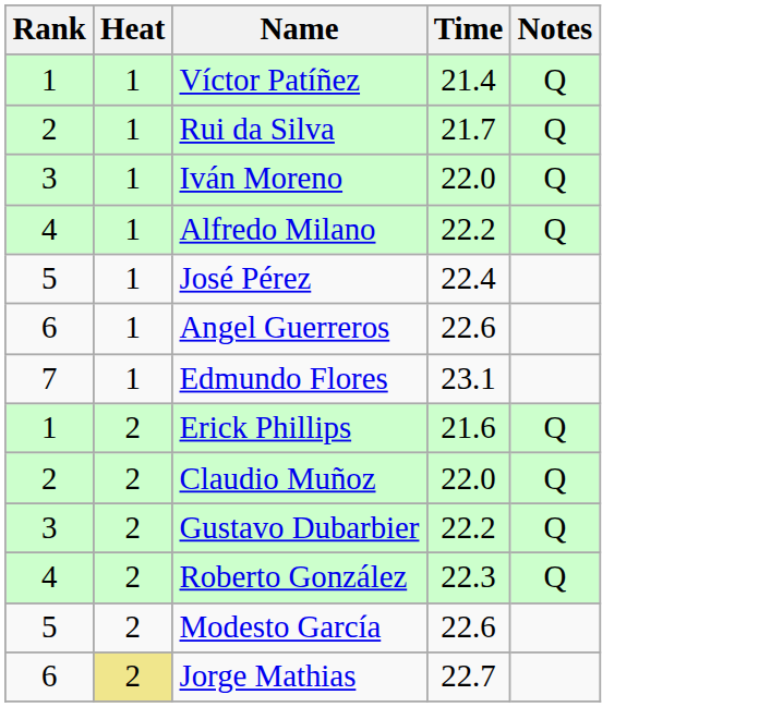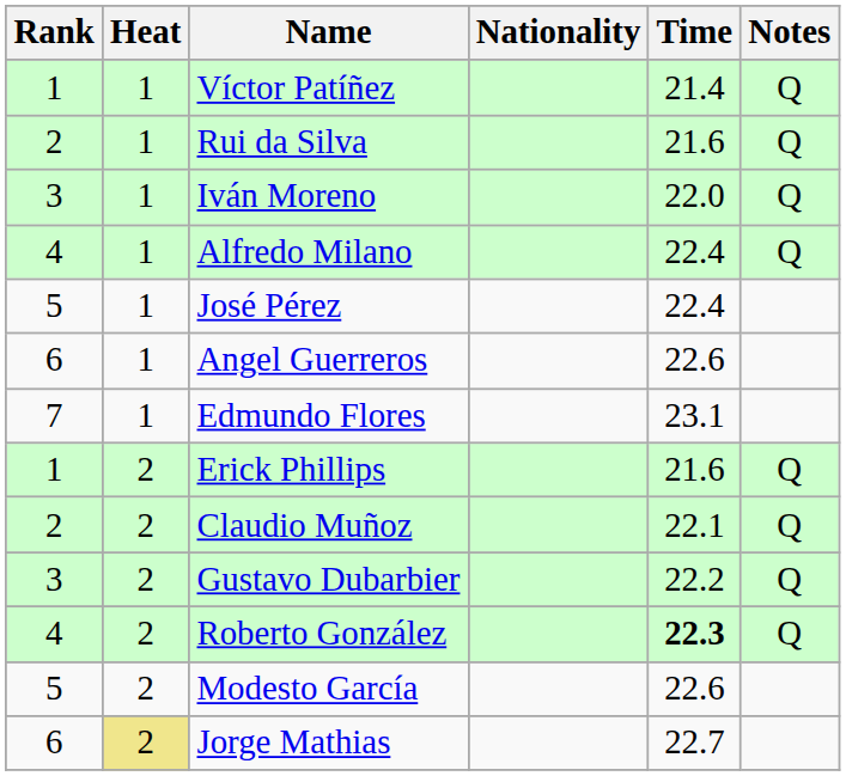+ column: Nationality
Rui da Silva | Time: 21.7 -> 21.6
Alfredo Milano | Time: 22.2 -> 22.4
Claudio Muñoz | Time: 22.0 -> 22.1
Roberto González | Time: normal -> bold
